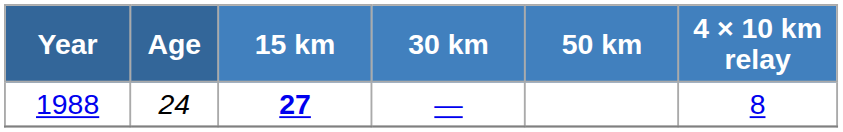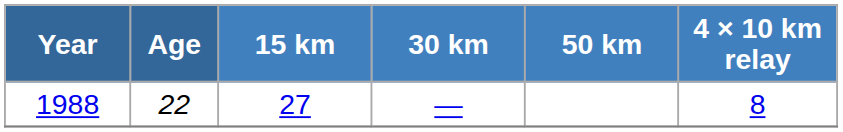1988 | Age: 24 -> 22
1988 | 15 km: bold -> normal
